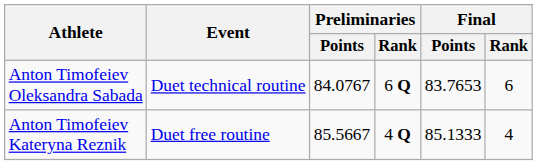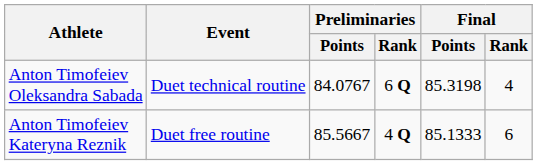Anton Timofeiev Oleksandra Sabada | Final / Points: 83.7653 -> 85.3198
Anton Timofeiev Oleksandra Sabada | Final / Rank: 6 -> 4
Anton Timofeiev Kateryna Reznik | Final / Rank: 4 -> 6
